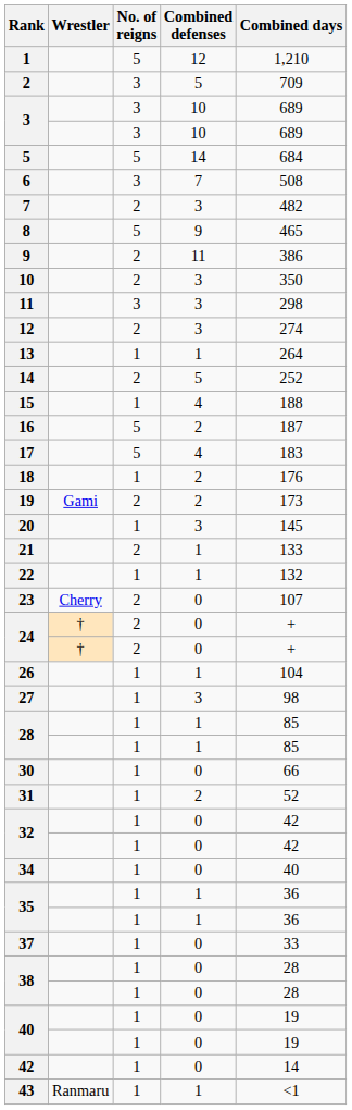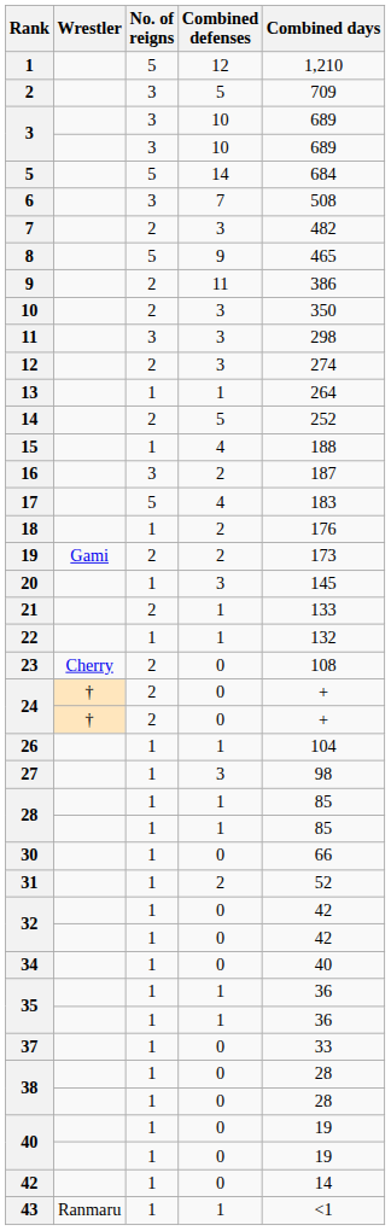16 | No. of reigns: 5 -> 3
23 | Combined days: 107 -> 108
